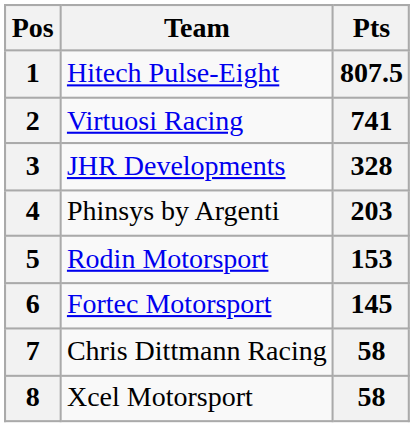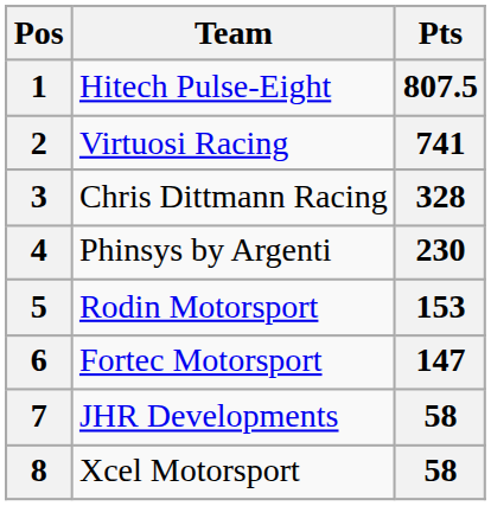3 | Team: JHR Developments -> Chris Dittmann Racing
4 | Pts: 203 -> 230
6 | Pts: 145 -> 147
7 | Team: Chris Dittmann Racing -> JHR Developments
